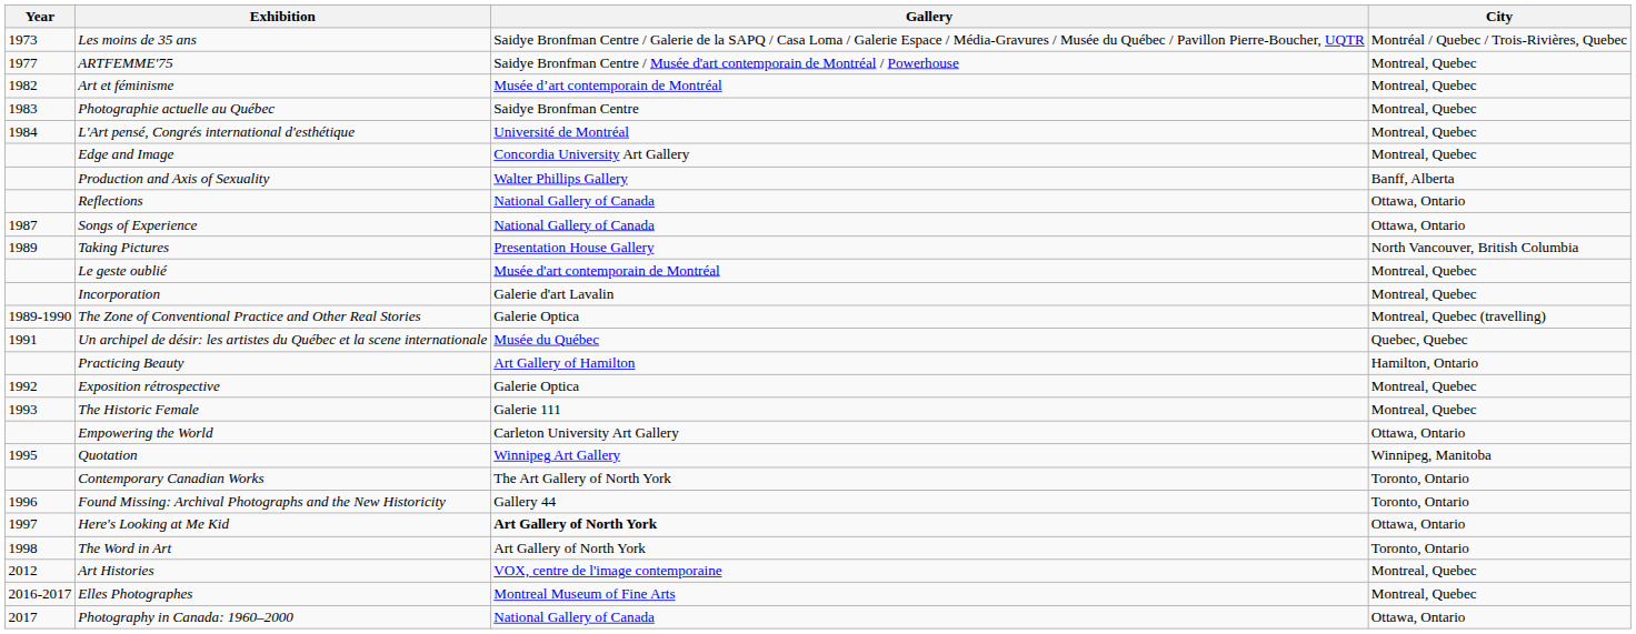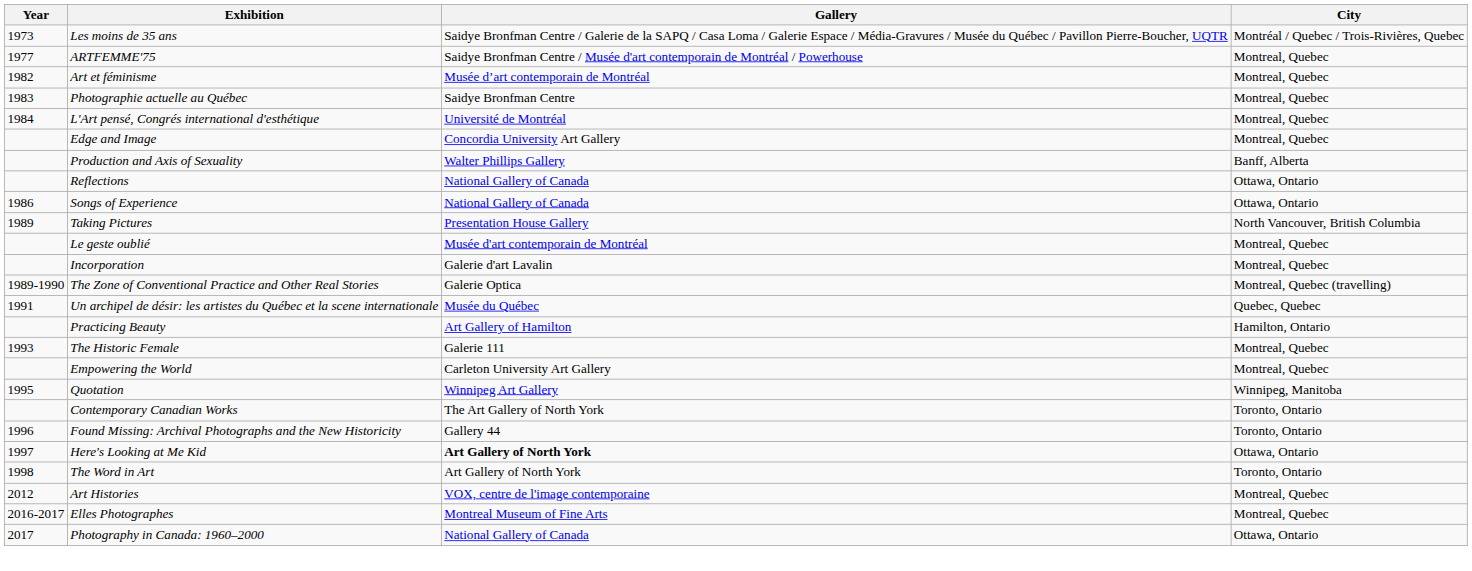Songs of Experience | Year: 1987 -> 1986
- row: 1992 | Exposition rétrospective | Galerie Optica | Montreal, Quebec
Empowering the World | City: Ottawa, Ontario -> Montreal, Quebec
